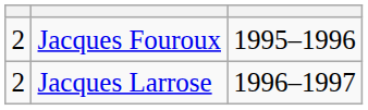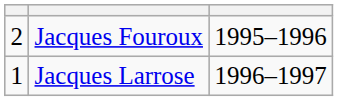Jacques Larrose | column 1: 2 -> 1
